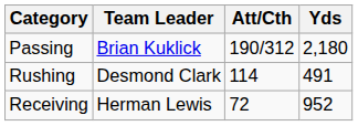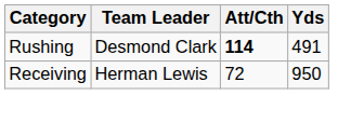- row: Passing | Brian Kuklick | 190/312 | 2,180
Rushing | Att/Cth: normal -> bold
Receiving | Yds: 952 -> 950
